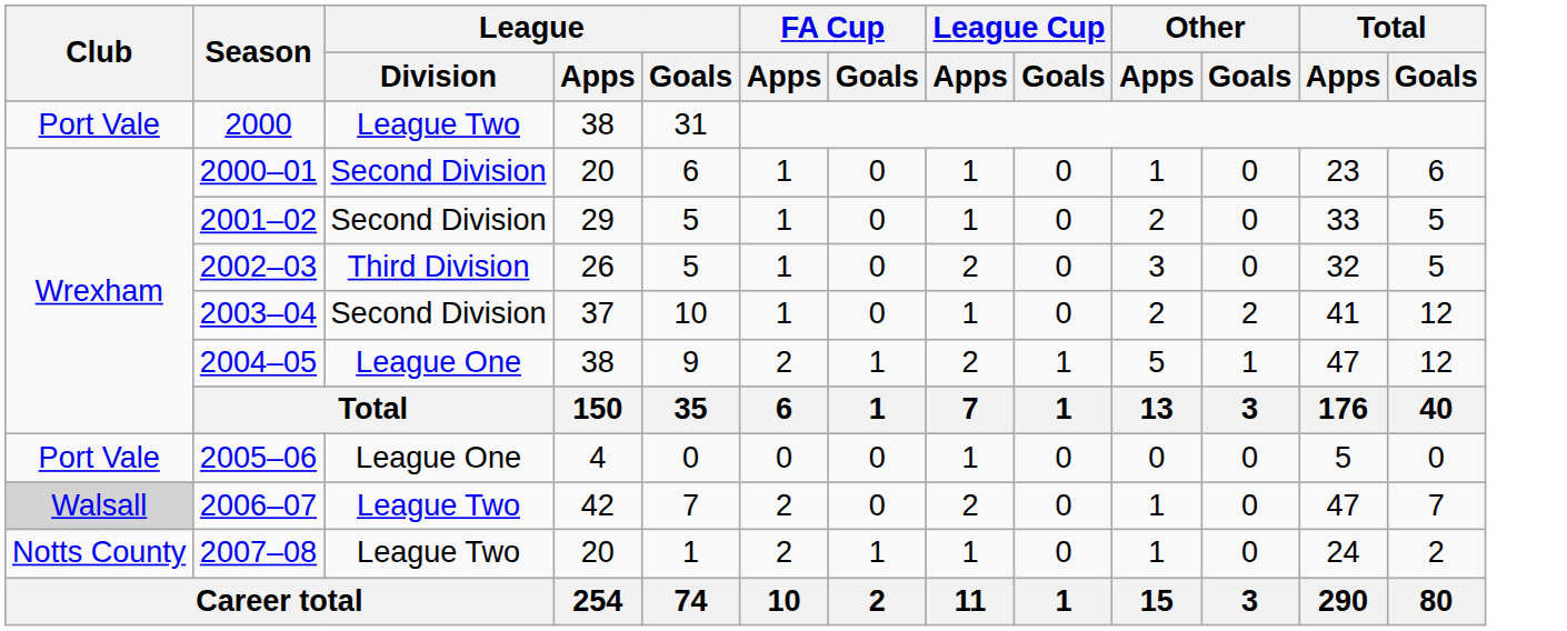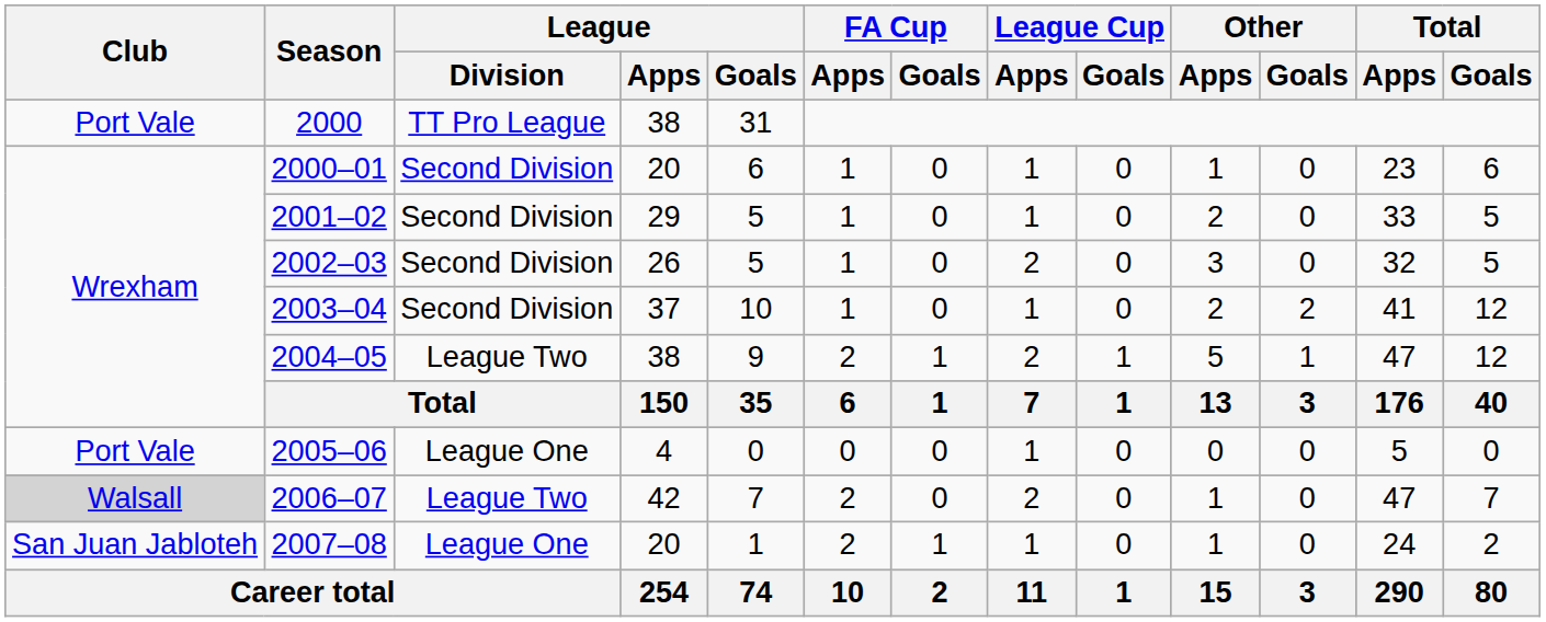2000 | League / Division: League Two -> TT Pro League
2002–03 | League / Division: Third Division -> Second Division
2004–05 | League / Division: League One -> League Two
2007–08 | Club: Notts County -> San Juan Jabloteh
2007–08 | League / Division: League Two -> League One
